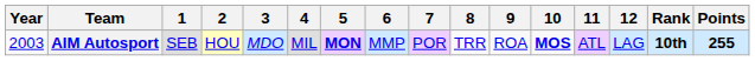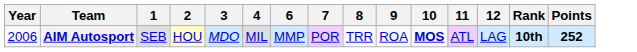- column: 5 | MON
AIM Autosport | Year: 2003 -> 2006
AIM Autosport | Points: 255 -> 252
